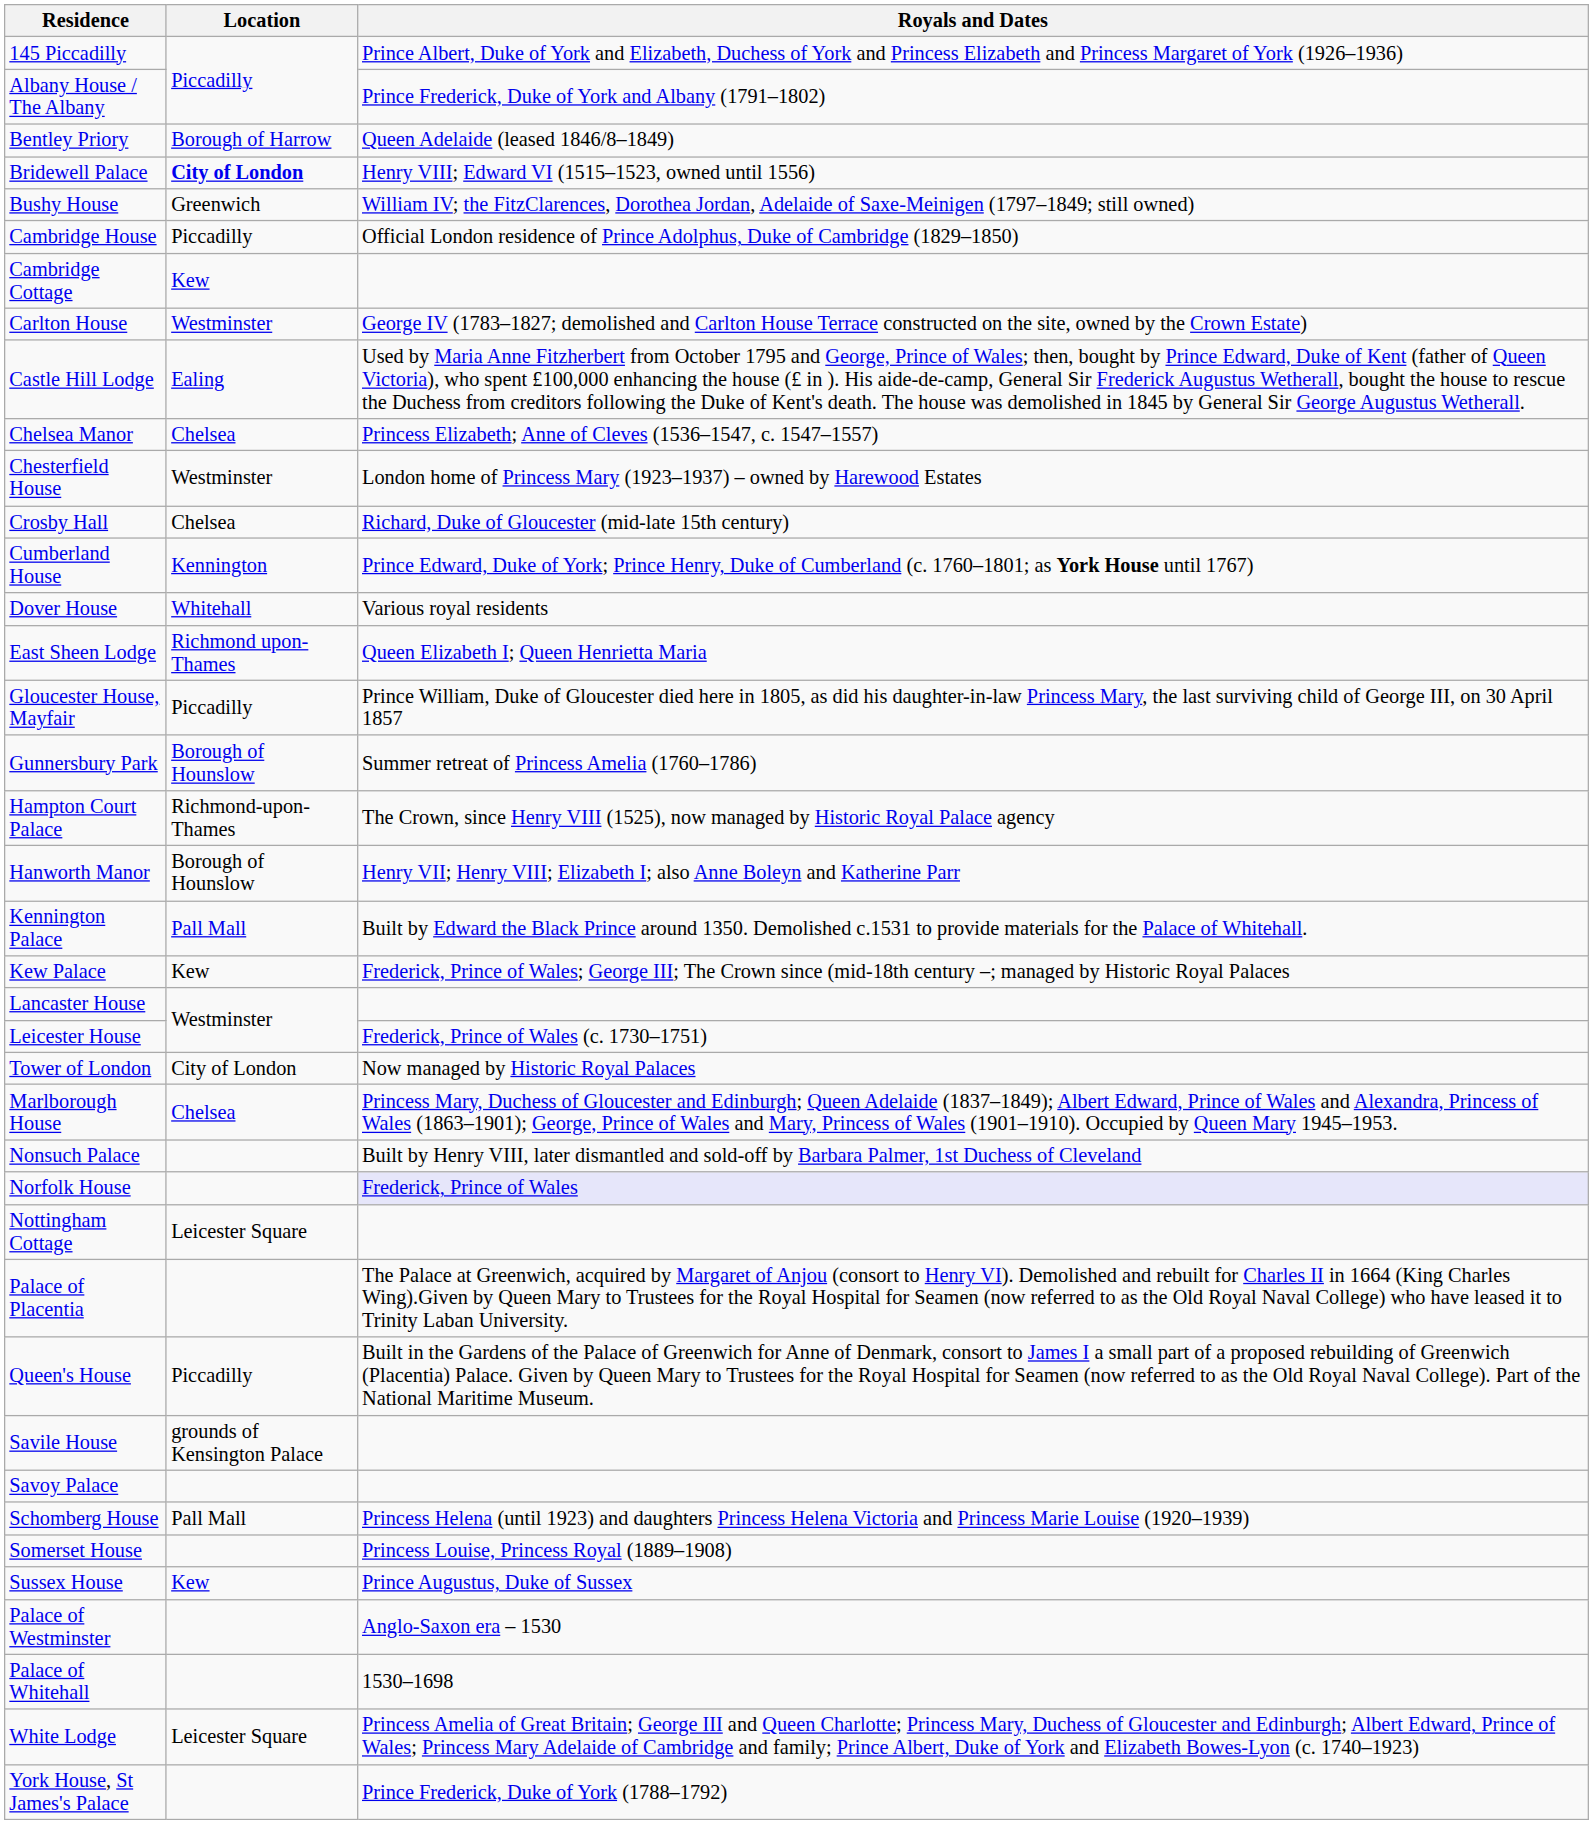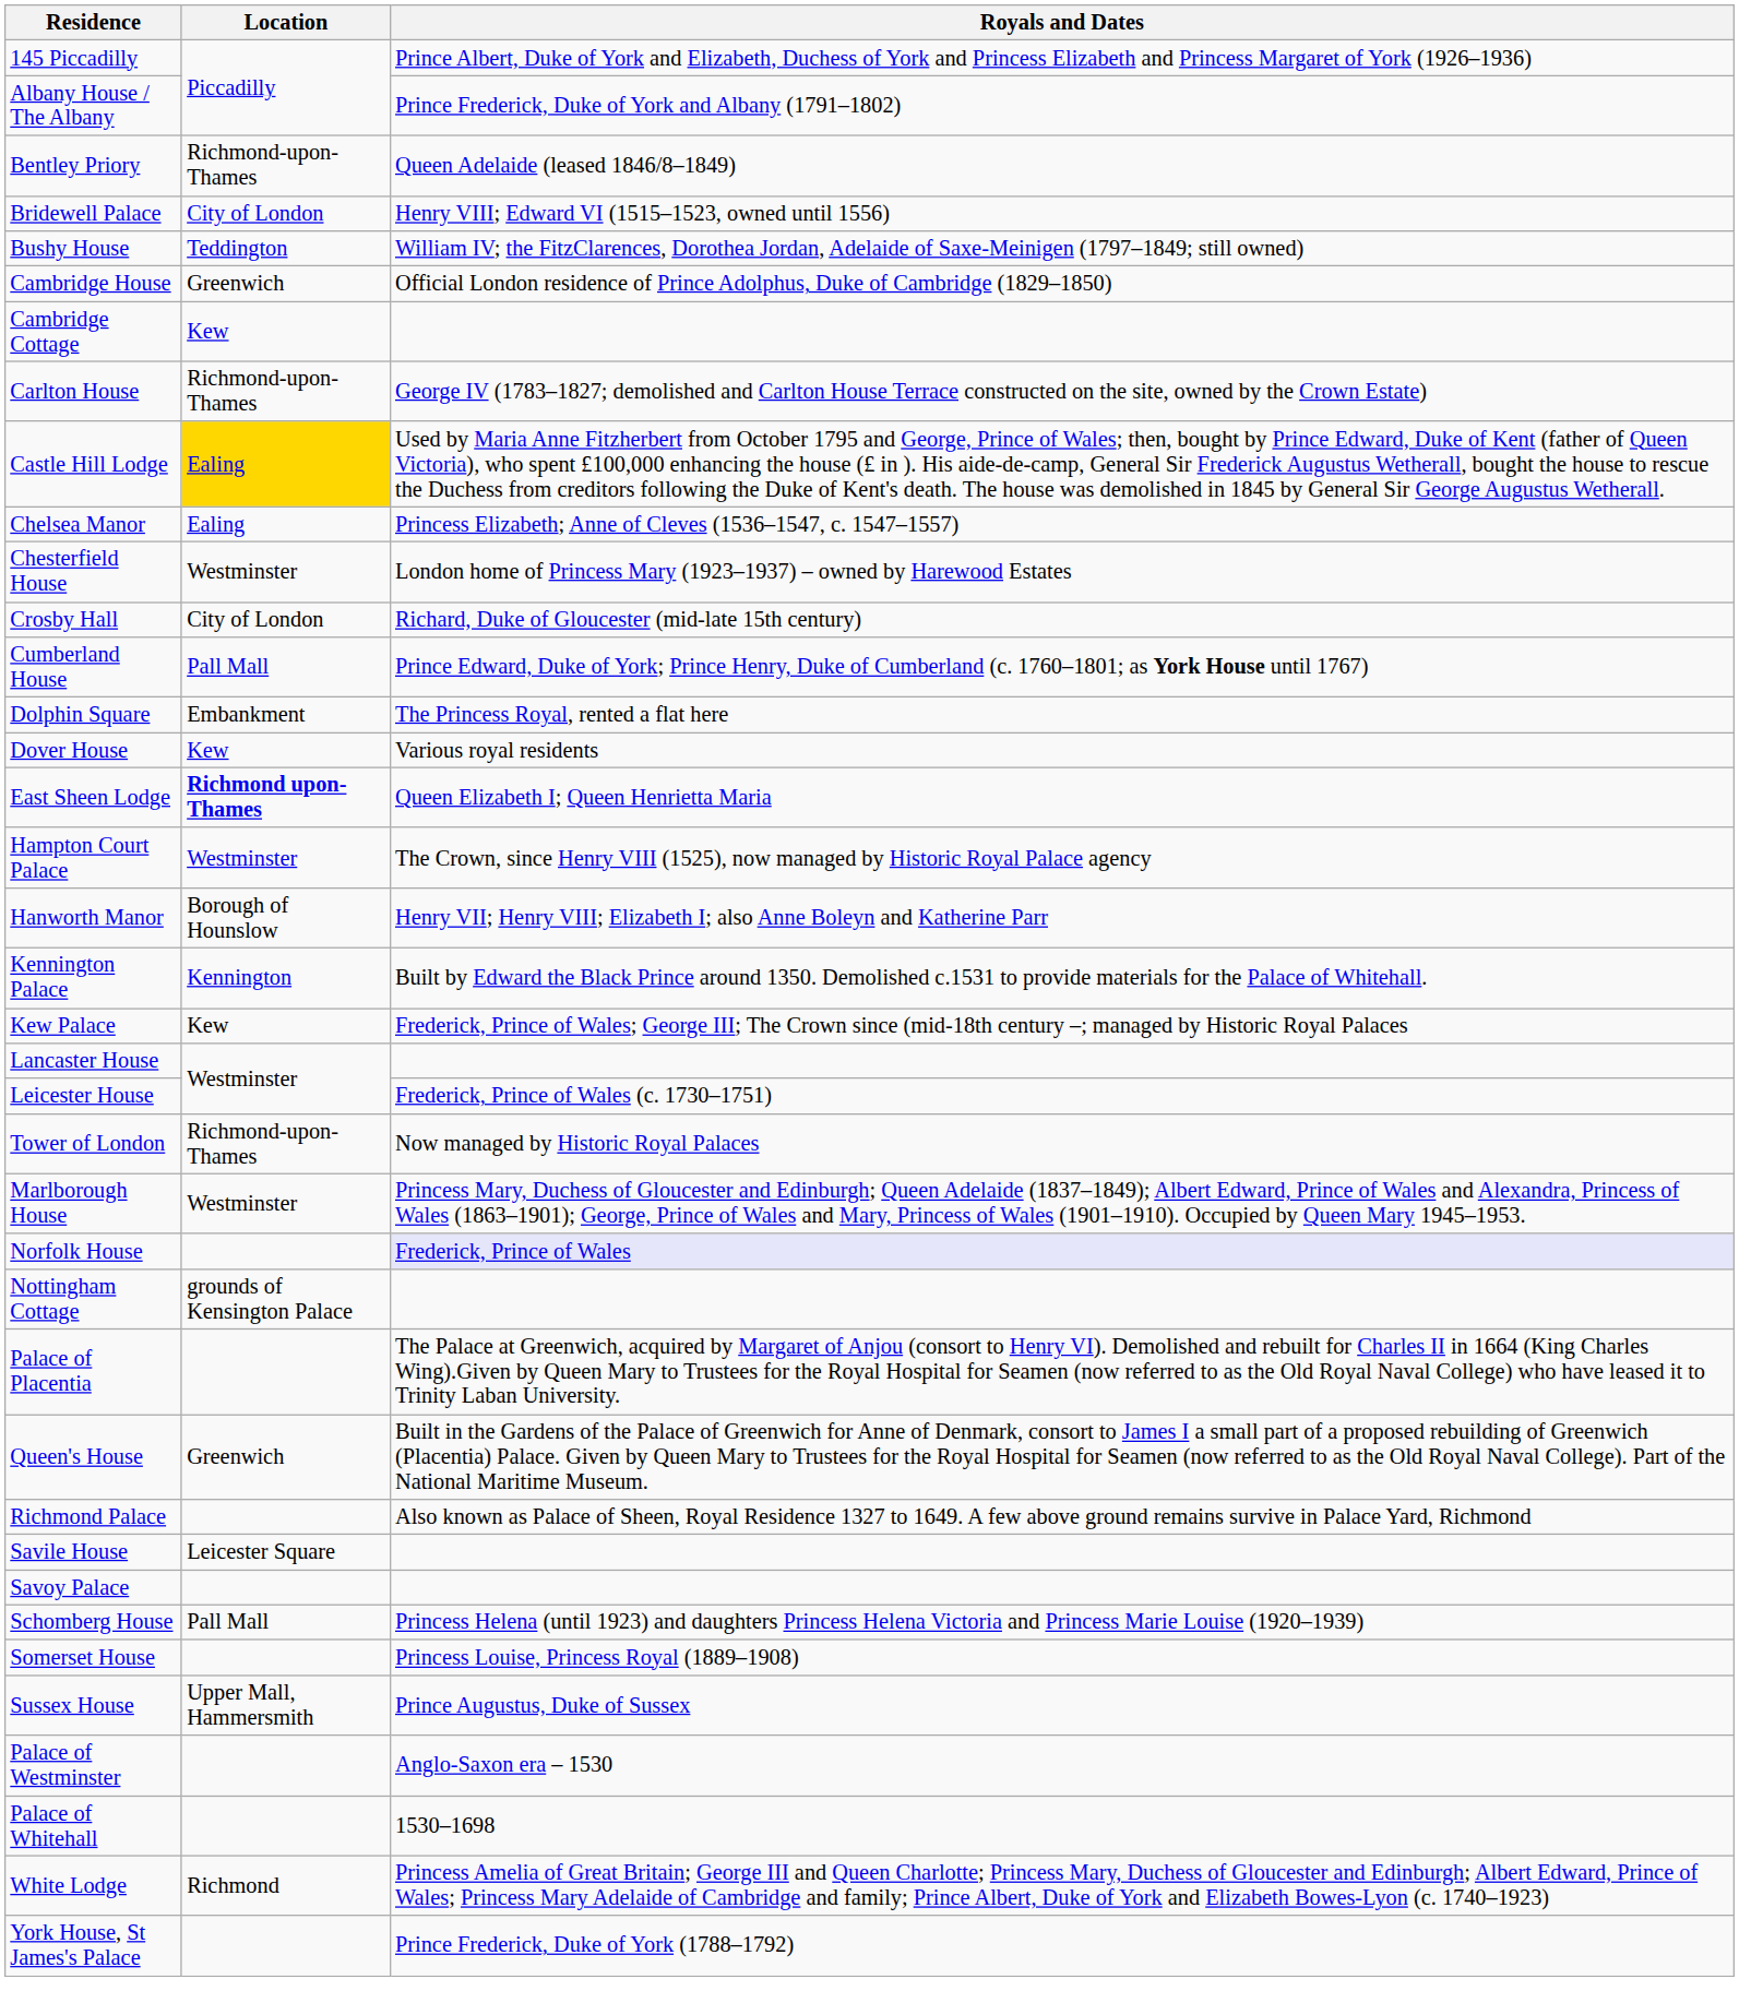Bentley Priory | Location: Borough of Harrow -> Richmond-upon-Thames
Bridewell Palace | Location: bold -> normal
Bushy House | Location: Greenwich -> Teddington
Cambridge House | Location: Piccadilly -> Greenwich
Carlton House | Location: Westminster -> Richmond-upon-Thames
Castle Hill Lodge | Location: no background -> gold background
Chelsea Manor | Location: Chelsea -> Ealing
Crosby Hall | Location: Chelsea -> City of London
Cumberland House | Location: Kennington -> Pall Mall
+ row: Dolphin Square | Embankment | The Princess Royal, rented a flat here
Dover House | Location: Whitehall -> Kew
East Sheen Lodge | Location: normal -> bold
- row: Gloucester House, Mayfair | Piccadilly | Prince William, Duke of Gloucester died here in 1805, as did his daughter-in-law Princess Mary, the last surviving child of George III, on 30 April 1857
- row: Gunnersbury Park | Borough of Hounslow | Summer retreat of Princess Amelia (1760–1786)
Hampton Court Palace | Location: Richmond-upon-Thames -> Westminster
Kennington Palace | Location: Pall Mall -> Kennington
Tower of London | Location: City of London -> Richmond-upon-Thames
Marlborough House | Location: Chelsea -> Westminster
- row: Nonsuch Palace | Built by Henry VIII, later dismantled and sold-off by Barbara Palmer, 1st Duchess of Cleveland
Nottingham Cottage | Location: Leicester Square -> grounds of Kensington Palace
Queen's House | Location: Piccadilly -> Greenwich
+ row: Richmond Palace | Also known as Palace of Sheen, Royal Residence 1327 to 1649. A few above ground remains survive in Palace Yard, Richmond
Savile House | Location: grounds of Kensington Palace -> Leicester Square
Sussex House | Location: Kew -> Upper Mall, Hammersmith
White Lodge | Location: Leicester Square -> Richmond
